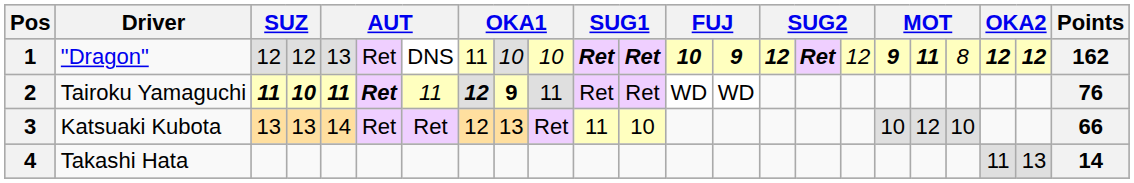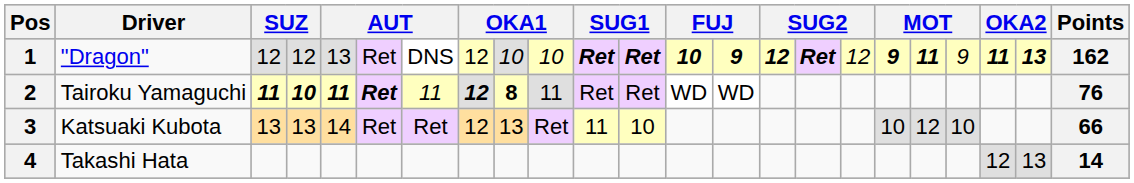1 | column 8: 11 -> 12
1 | column 20: 8 -> 9
1 | column 21: 12 -> 11
1 | column 22: 12 -> 13
2 | column 9: 9 -> 8
4 | column 21: 11 -> 12
